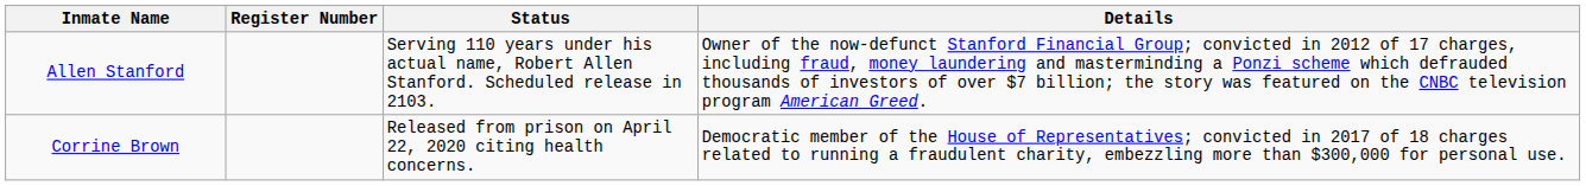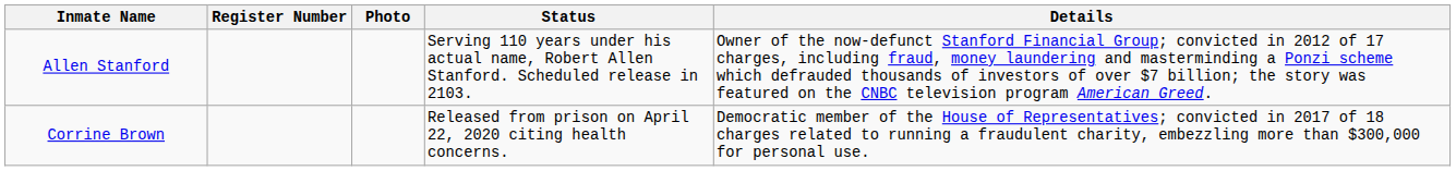+ column: Photo
